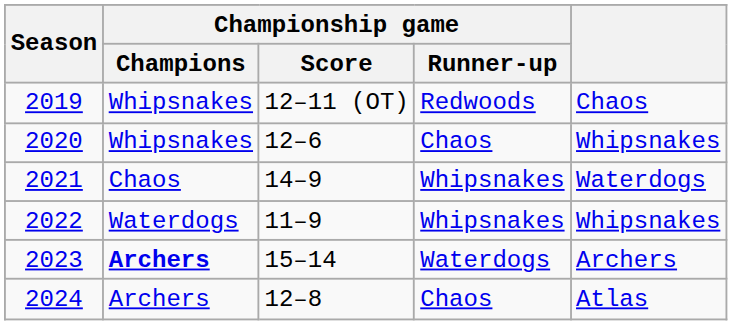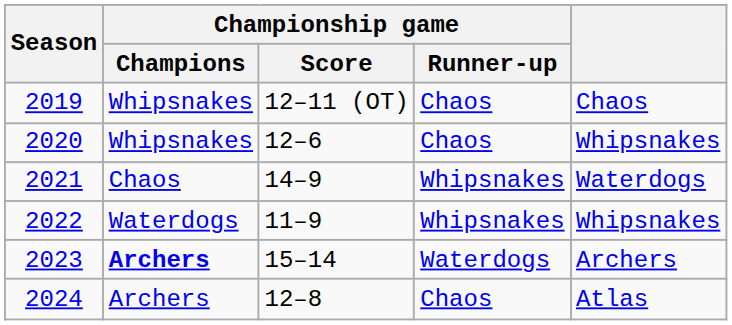2019 | Championship game / Runner-up: Redwoods -> Chaos
